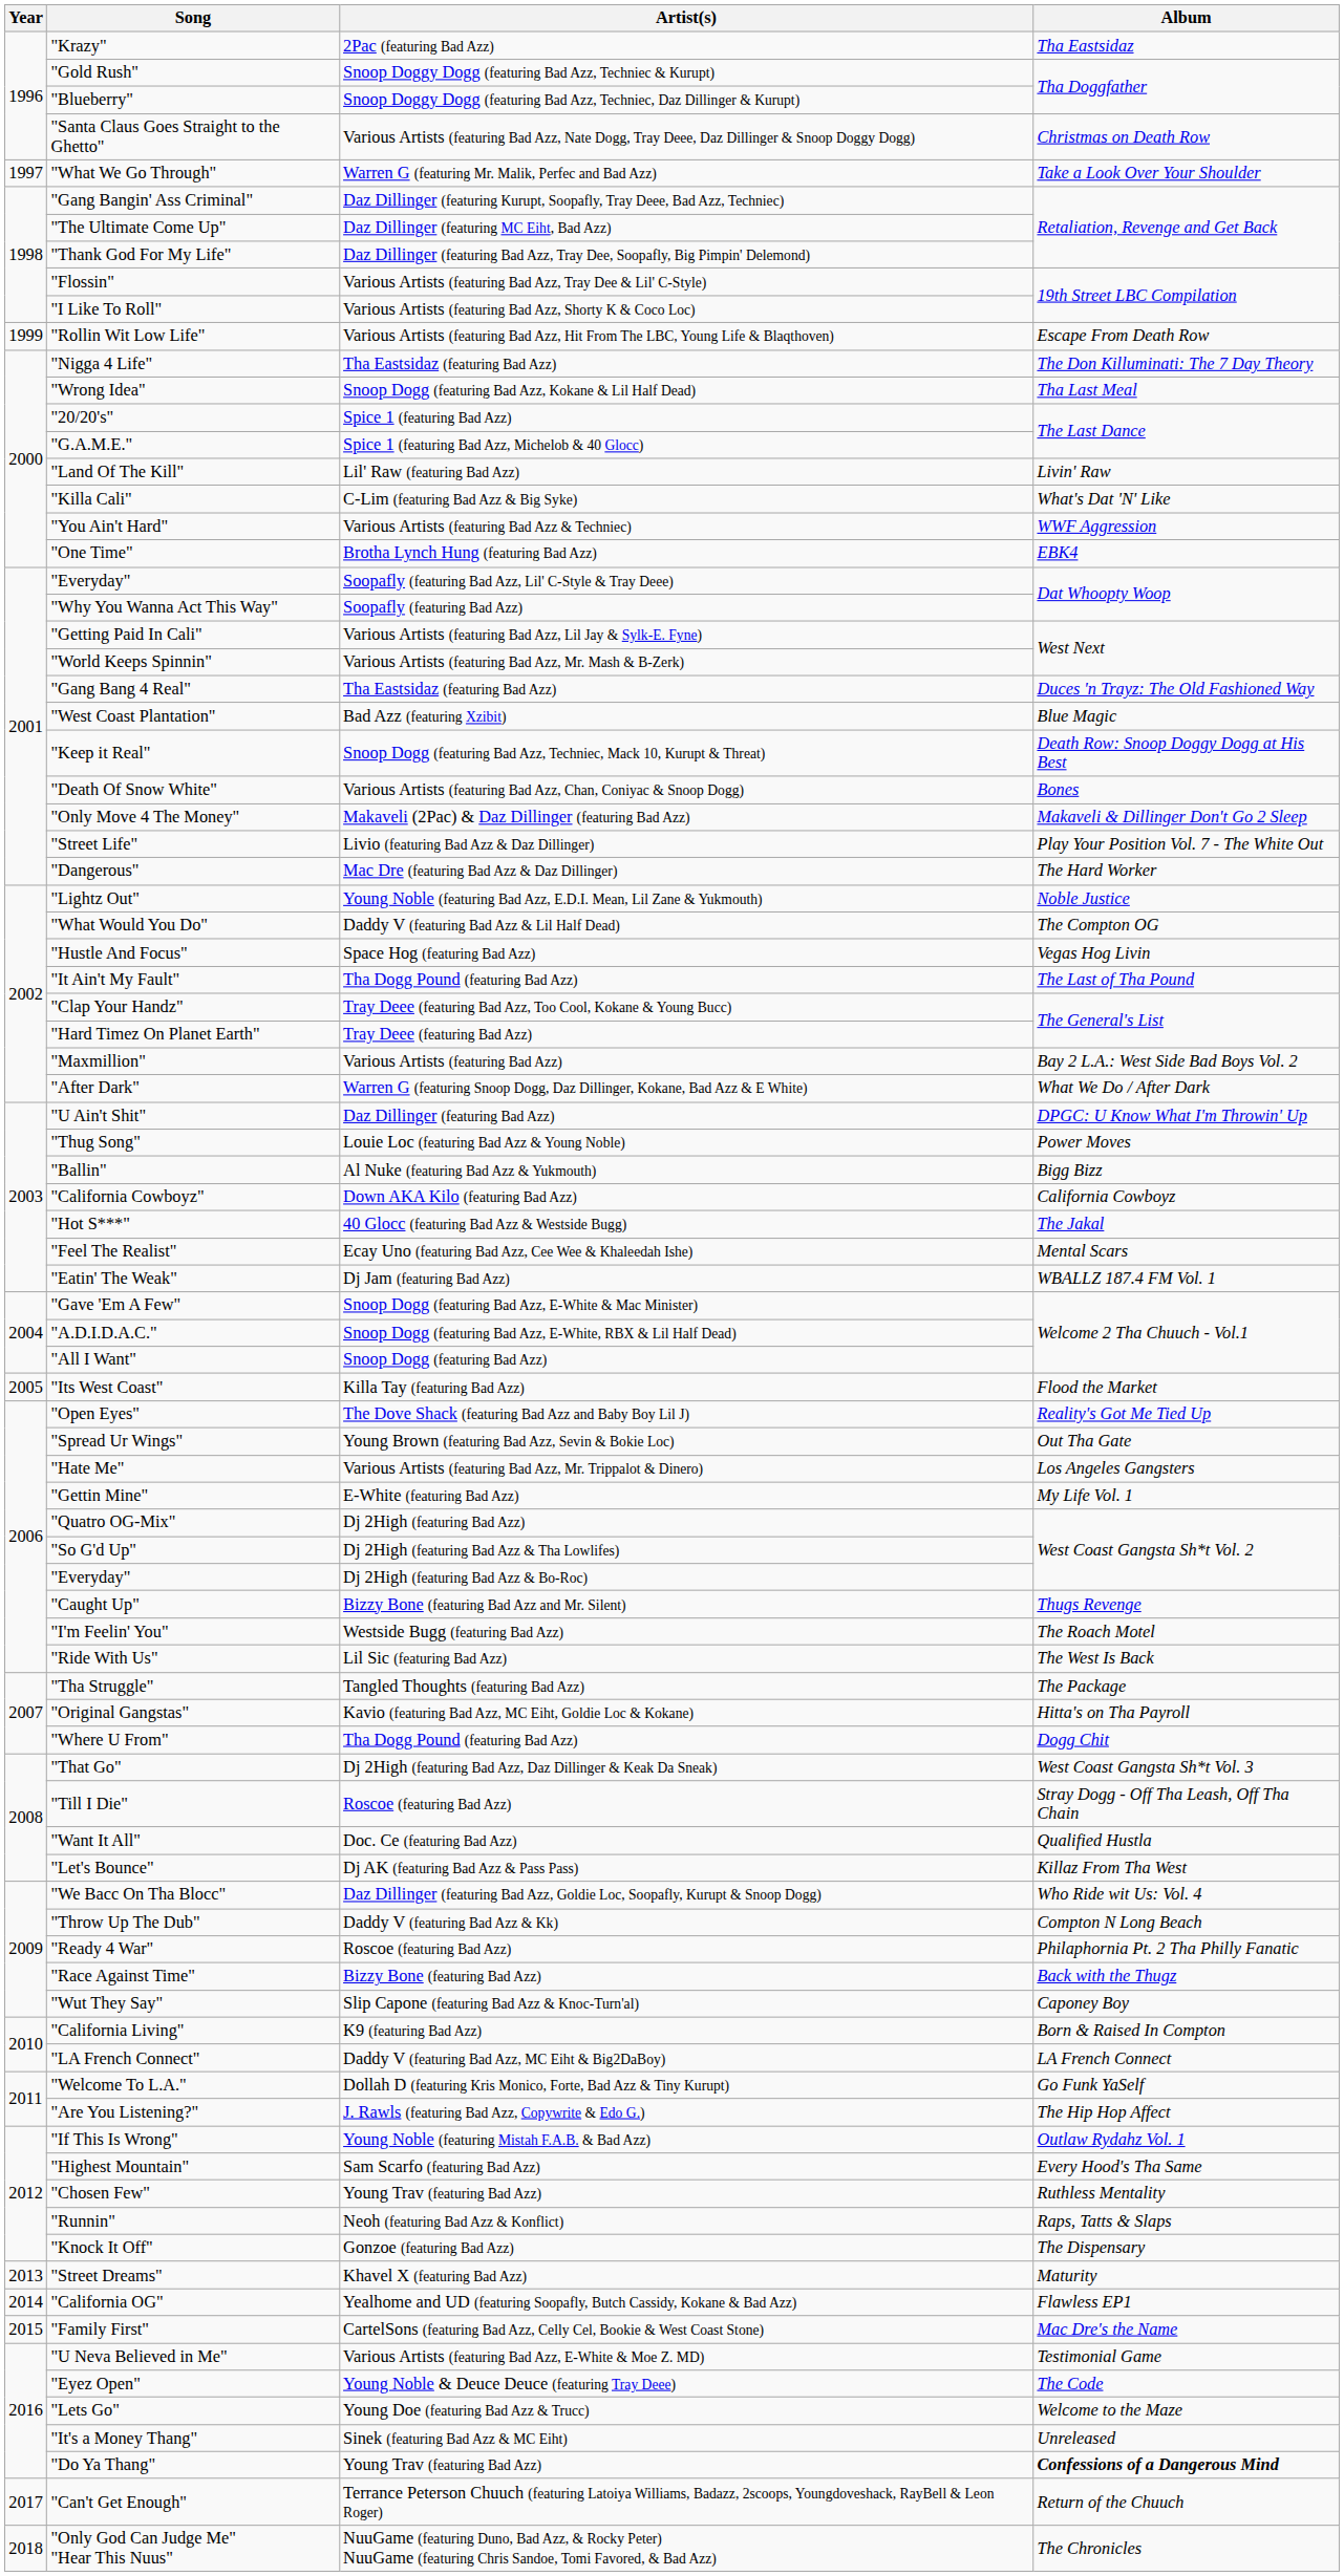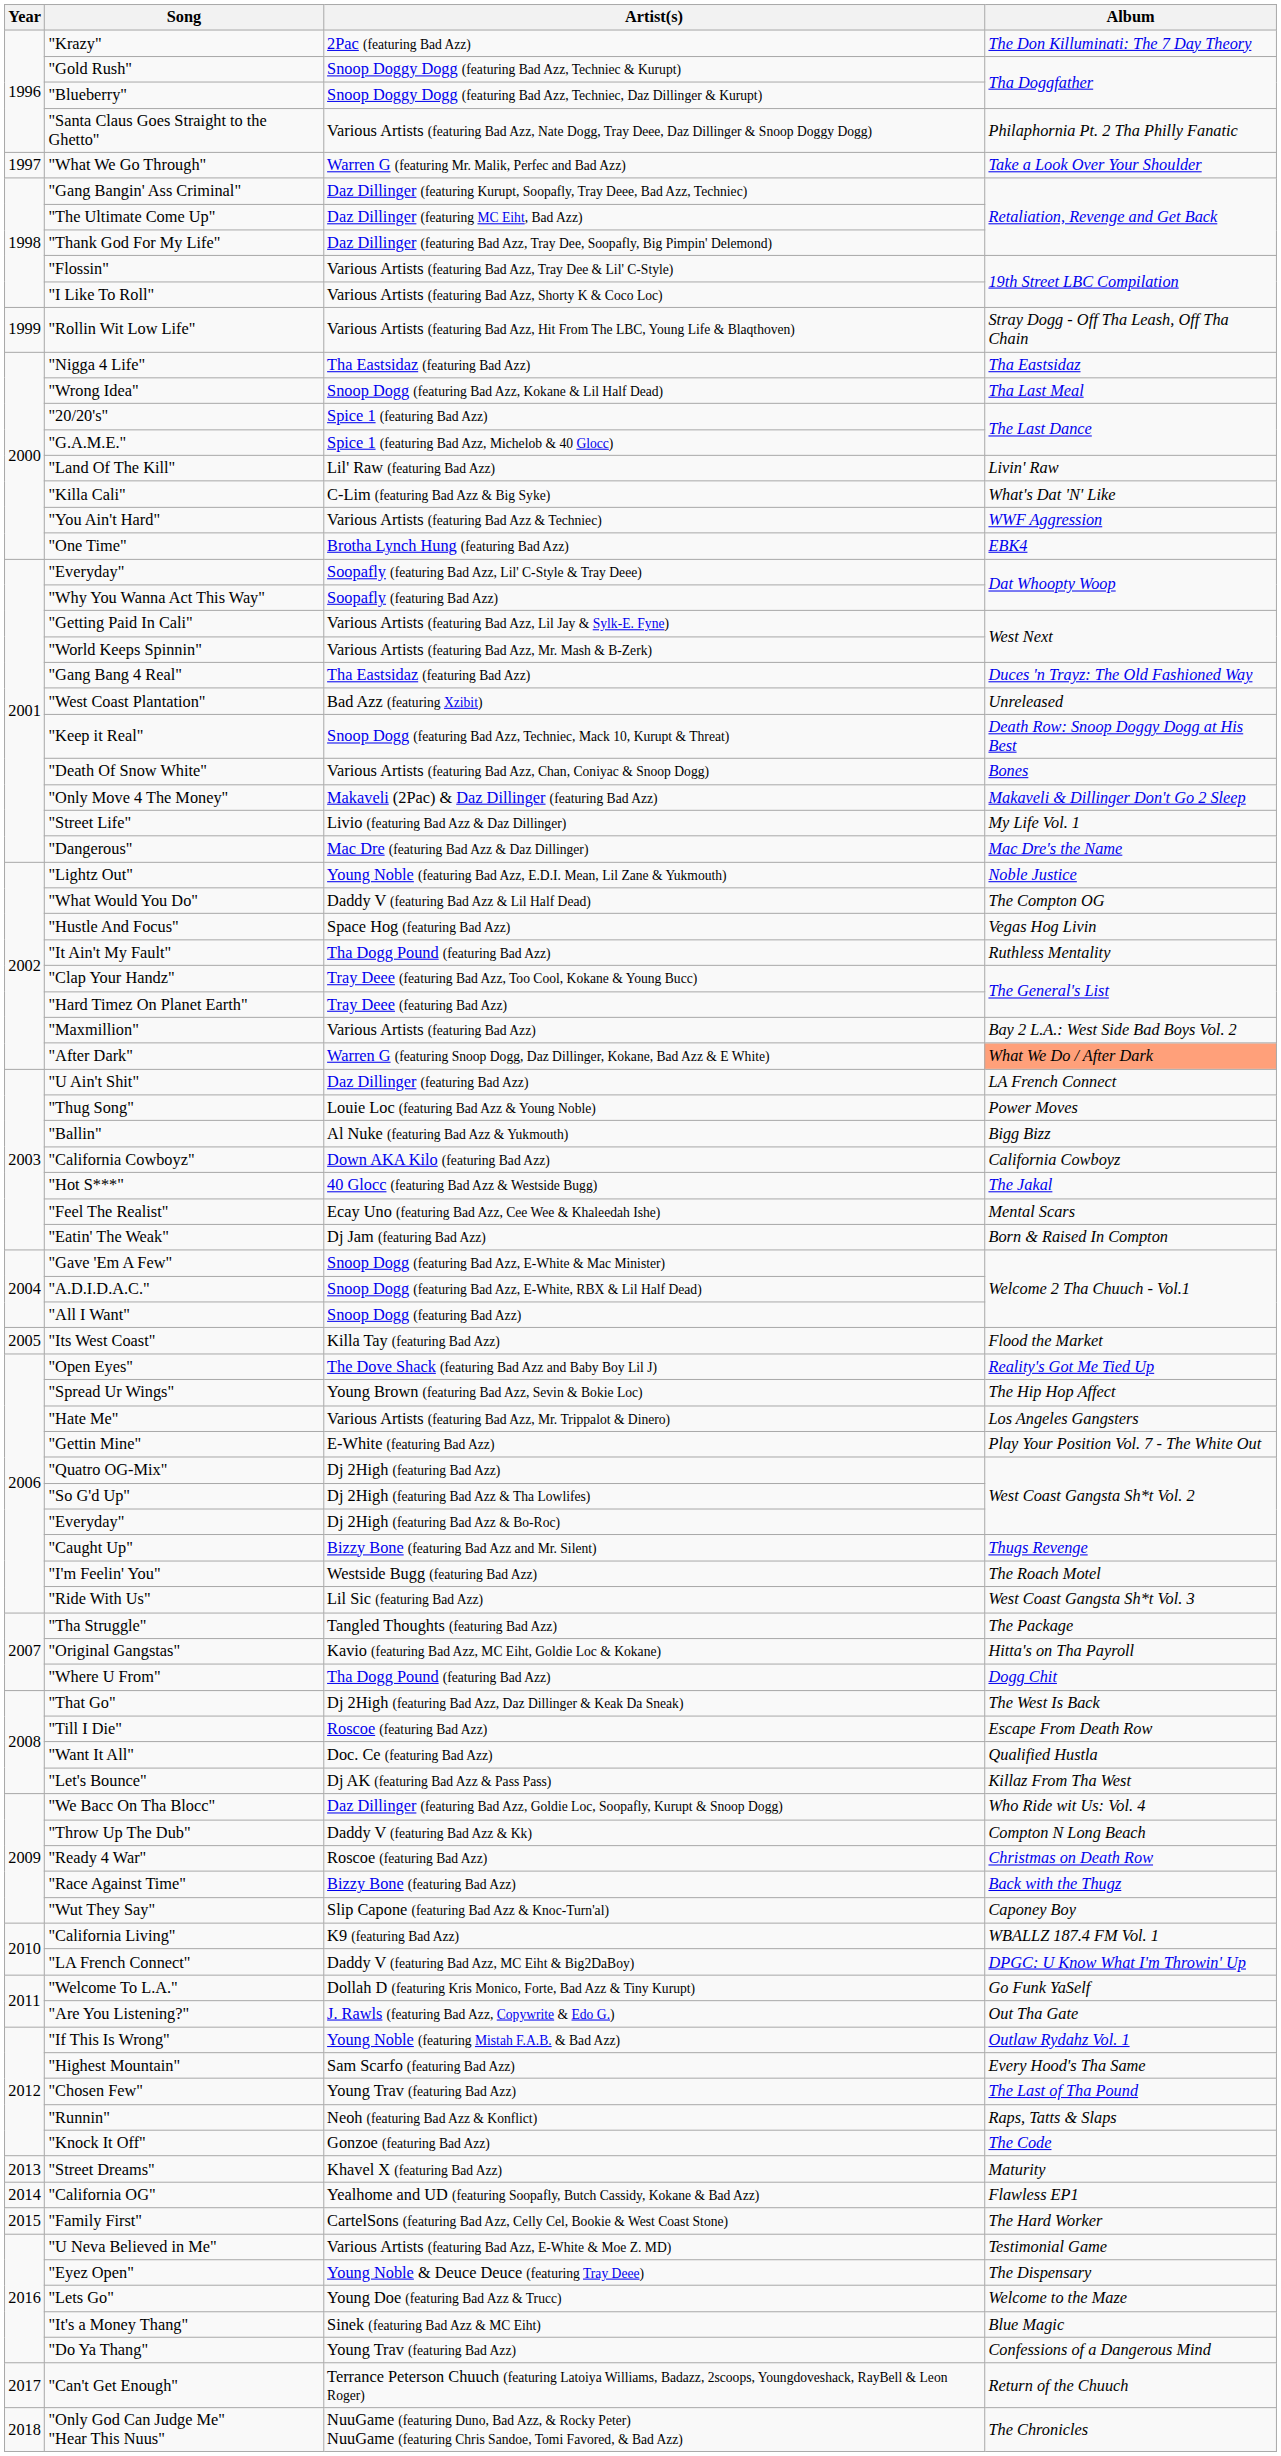"Krazy" | Album: Tha Eastsidaz -> The Don Killuminati: The 7 Day Theory
"Santa Claus Goes Straight to the Ghetto" | Album: Christmas on Death Row -> Philaphornia Pt. 2 Tha Philly Fanatic
"Rollin Wit Low Life" | Album: Escape From Death Row -> Stray Dogg - Off Tha Leash, Off Tha Chain
"Nigga 4 Life" | Album: The Don Killuminati: The 7 Day Theory -> Tha Eastsidaz
"West Coast Plantation" | Album: Blue Magic -> Unreleased
"Street Life" | Album: Play Your Position Vol. 7 - The White Out -> My Life Vol. 1
"Dangerous" | Album: The Hard Worker -> Mac Dre's the Name
"It Ain't My Fault" | Album: The Last of Tha Pound -> Ruthless Mentality
"After Dark" | Album: no background -> lightsalmon background
"U Ain't Shit" | Album: DPGC: U Know What I'm Throwin' Up -> LA French Connect
"Eatin' The Weak" | Album: WBALLZ 187.4 FM Vol. 1 -> Born & Raised In Compton
"Spread Ur Wings" | Album: Out Tha Gate -> The Hip Hop Affect
"Gettin Mine" | Album: My Life Vol. 1 -> Play Your Position Vol. 7 - The White Out
"Ride With Us" | Album: The West Is Back -> West Coast Gangsta Sh*t Vol. 3
"That Go" | Album: West Coast Gangsta Sh*t Vol. 3 -> The West Is Back
"Till I Die" | Album: Stray Dogg - Off Tha Leash, Off Tha Chain -> Escape From Death Row
"Ready 4 War" | Album: Philaphornia Pt. 2 Tha Philly Fanatic -> Christmas on Death Row
"California Living" | Album: Born & Raised In Compton -> WBALLZ 187.4 FM Vol. 1
"LA French Connect" | Album: LA French Connect -> DPGC: U Know What I'm Throwin' Up
"Are You Listening?" | Album: The Hip Hop Affect -> Out Tha Gate
"Chosen Few" | Album: Ruthless Mentality -> The Last of Tha Pound
"Knock It Off" | Album: The Dispensary -> The Code
"Family First" | Album: Mac Dre's the Name -> The Hard Worker
"Eyez Open" | Album: The Code -> The Dispensary
"It's a Money Thang" | Album: Unreleased -> Blue Magic
"Do Ya Thang" | Album: bold -> normal
